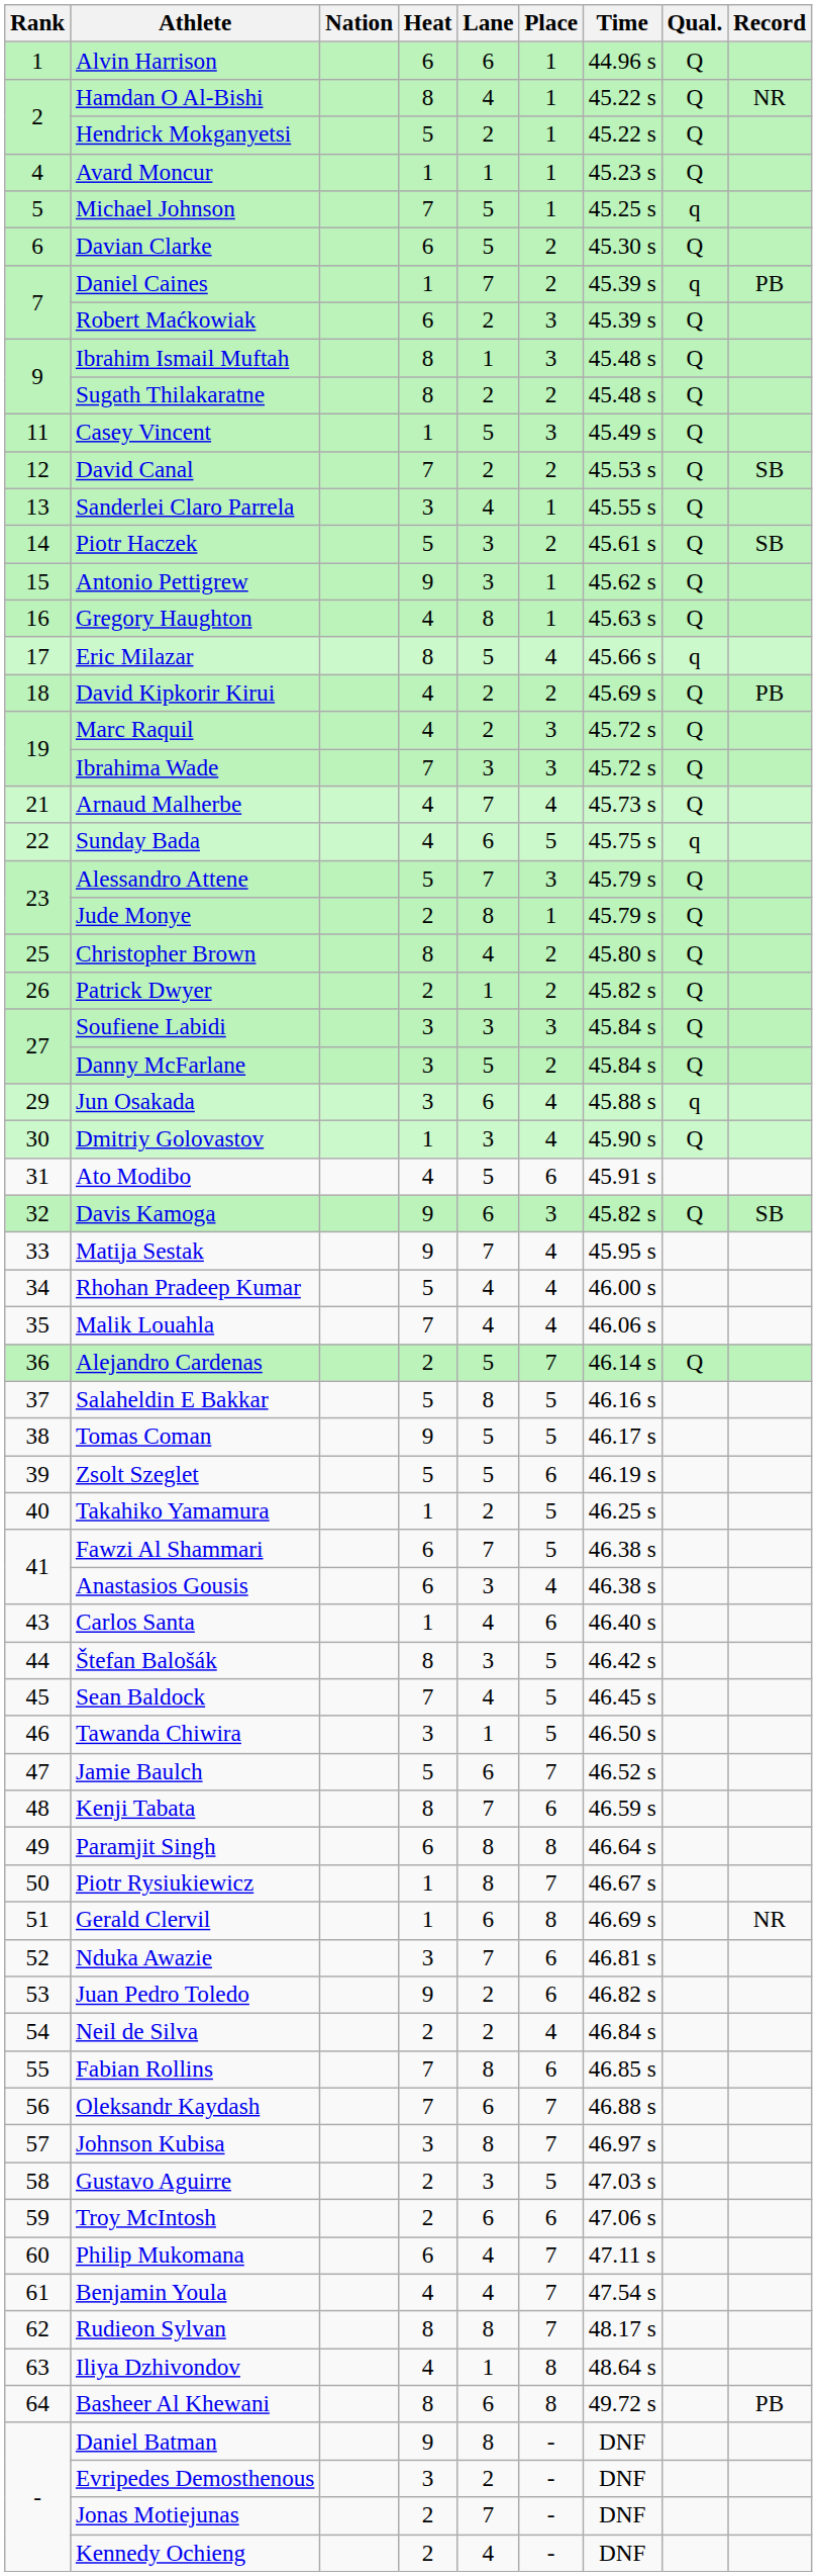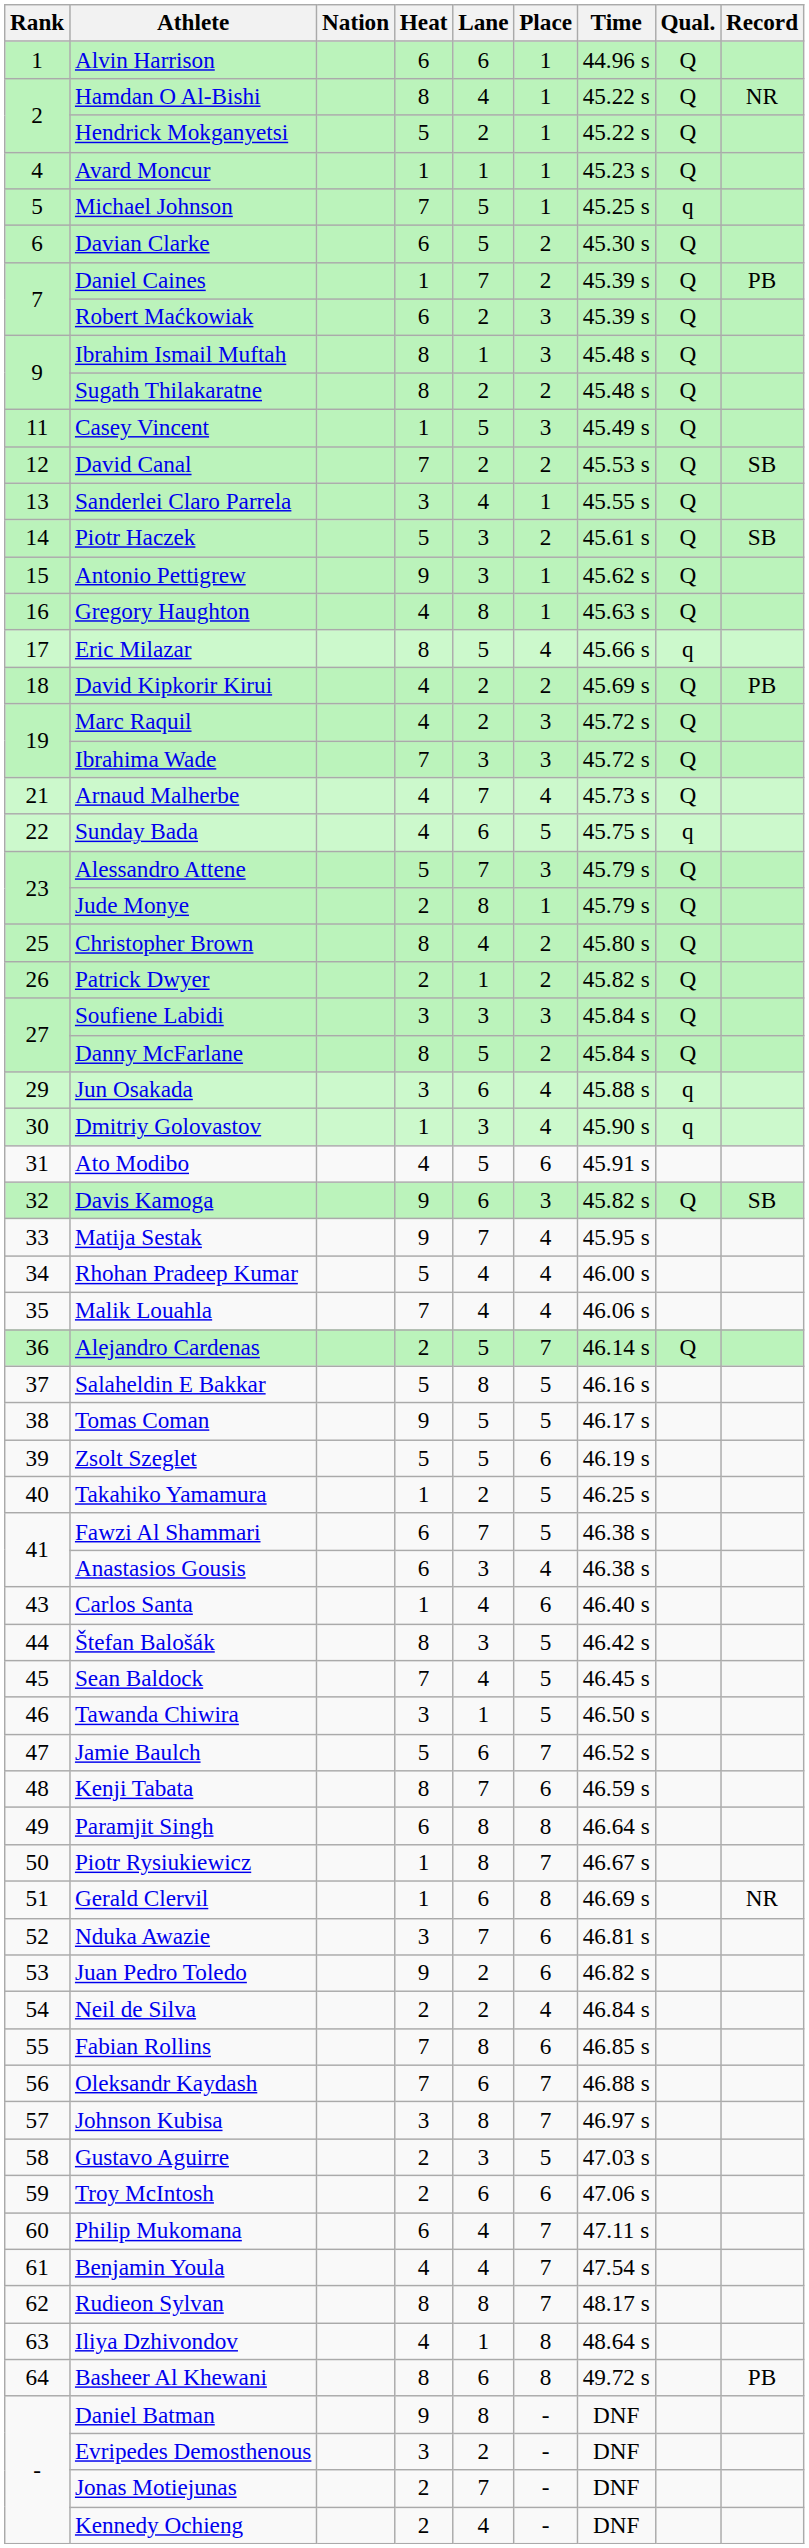Daniel Caines | Qual.: q -> Q
Danny McFarlane | Heat: 3 -> 8
Dmitriy Golovastov | Qual.: Q -> q
